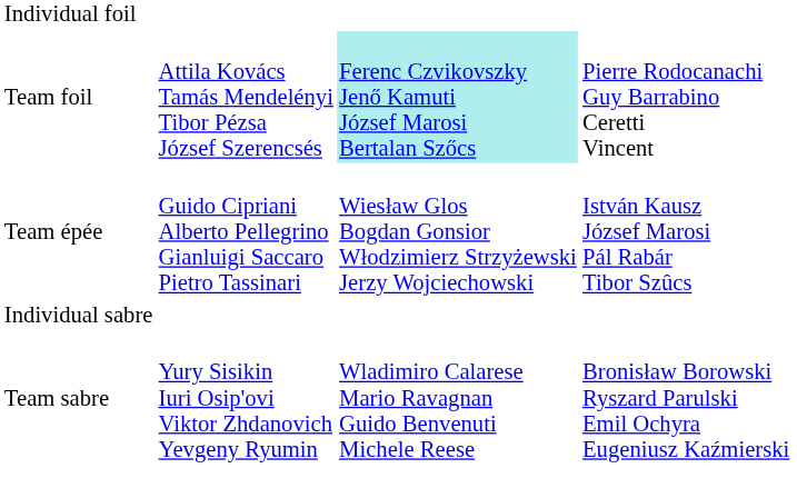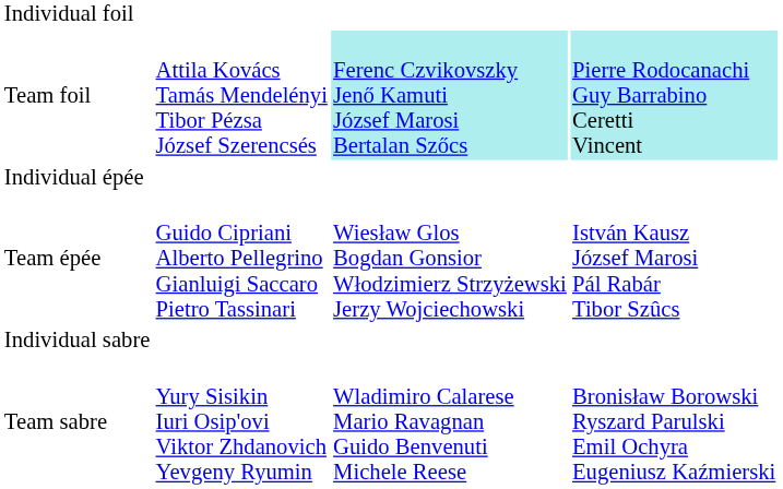Team foil | column 4: no background -> paleturquoise background
+ row: Individual épée
